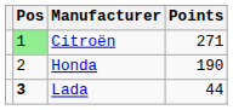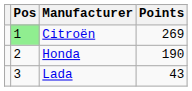Citroën | Points: 271 -> 269
Lada | Pos: bold -> normal
Lada | Points: 44 -> 43
